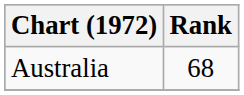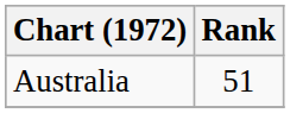Australia | Rank: 68 -> 51
